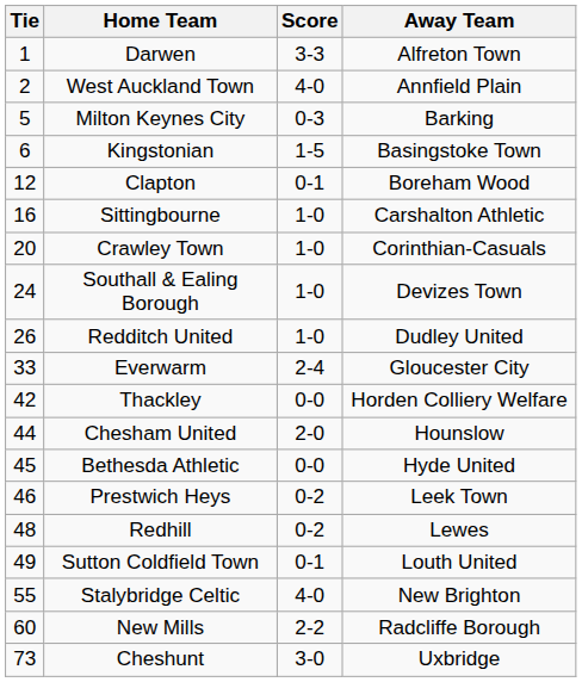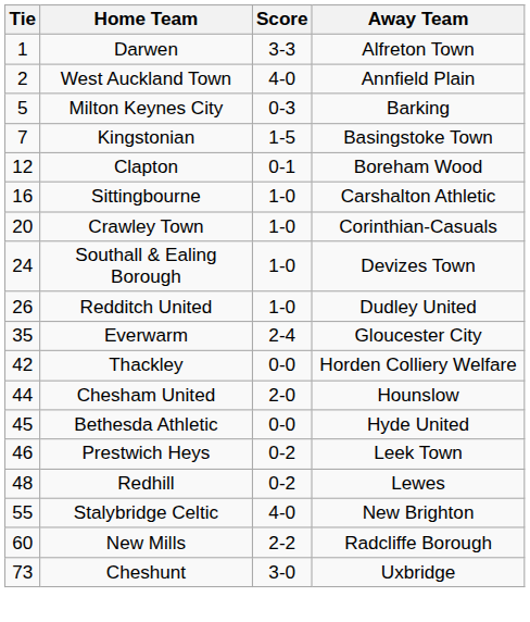Kingstonian | Tie: 6 -> 7
Everwarm | Tie: 33 -> 35
- row: 49 | Sutton Coldfield Town | 0-1 | Louth United
